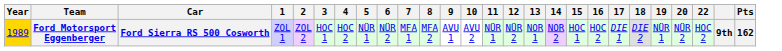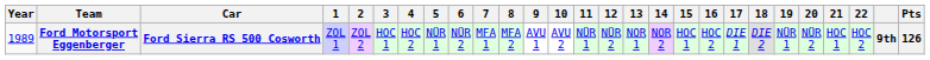+ column: 21 | HOC 1
Ford Motorsport Eggenberger | Year: gold background -> no background
Ford Motorsport Eggenberger | Pts: 162 -> 126
